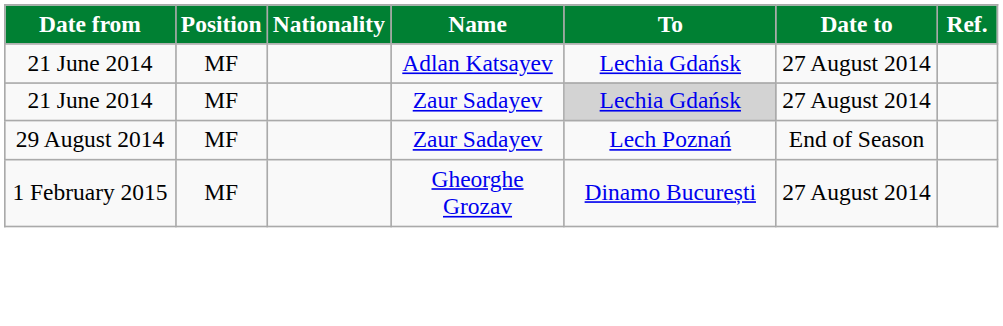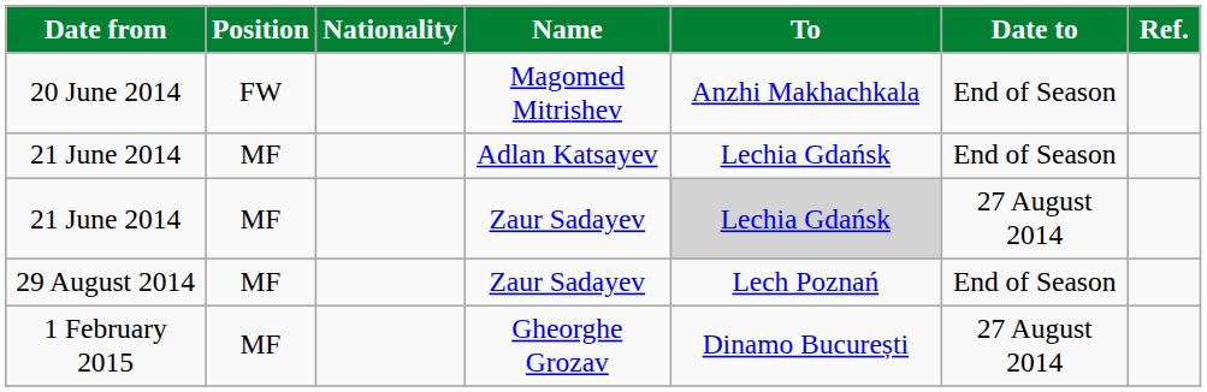+ row: 20 June 2014 | FW | Magomed Mitrishev | Anzhi Makhachkala | End of Season
21 June 2014 / Adlan Katsayev | Date to: 27 August 2014 -> End of Season
